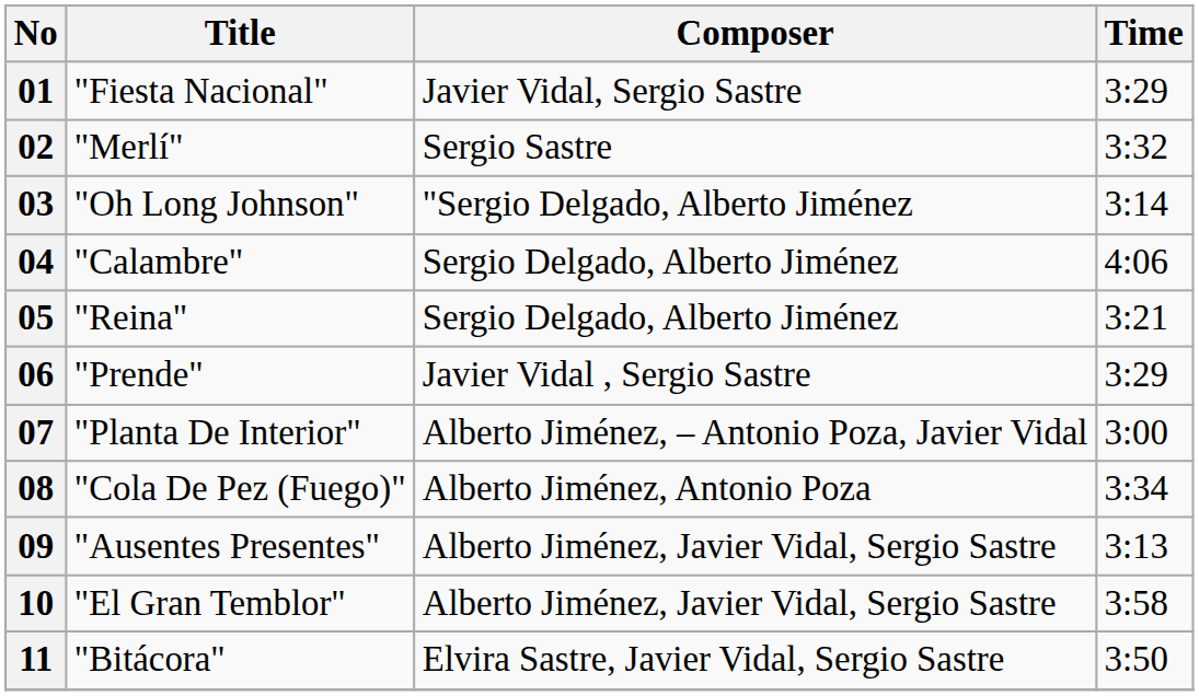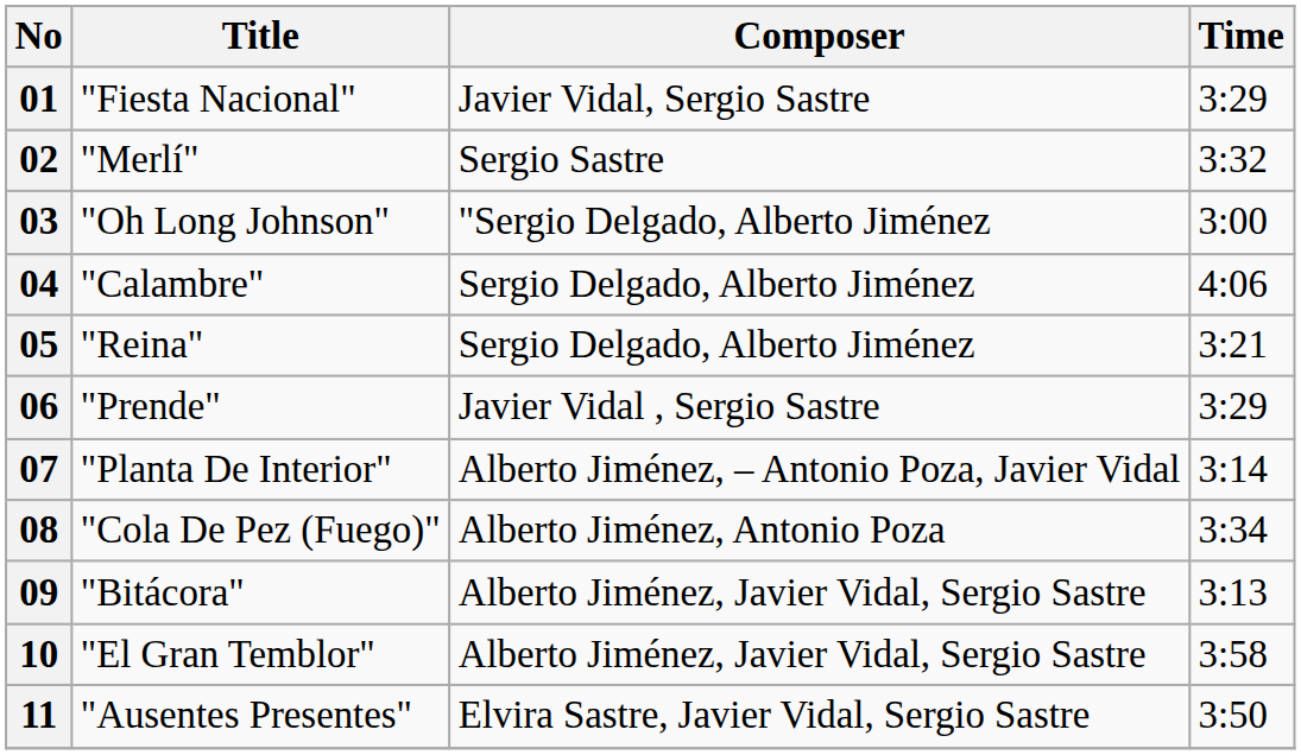03 | Time: 3:14 -> 3:00
07 | Time: 3:00 -> 3:14
09 | Title: "Ausentes Presentes" -> "Bitácora"
11 | Title: "Bitácora" -> "Ausentes Presentes"
